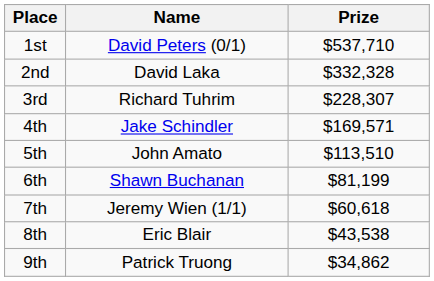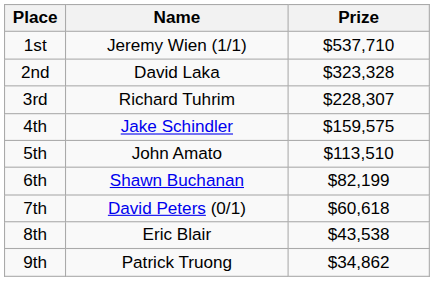1st | Name: David Peters (0/1) -> Jeremy Wien (1/1)
2nd | Prize: $332,328 -> $323,328
4th | Prize: $169,571 -> $159,575
6th | Prize: $81,199 -> $82,199
7th | Name: Jeremy Wien (1/1) -> David Peters (0/1)
